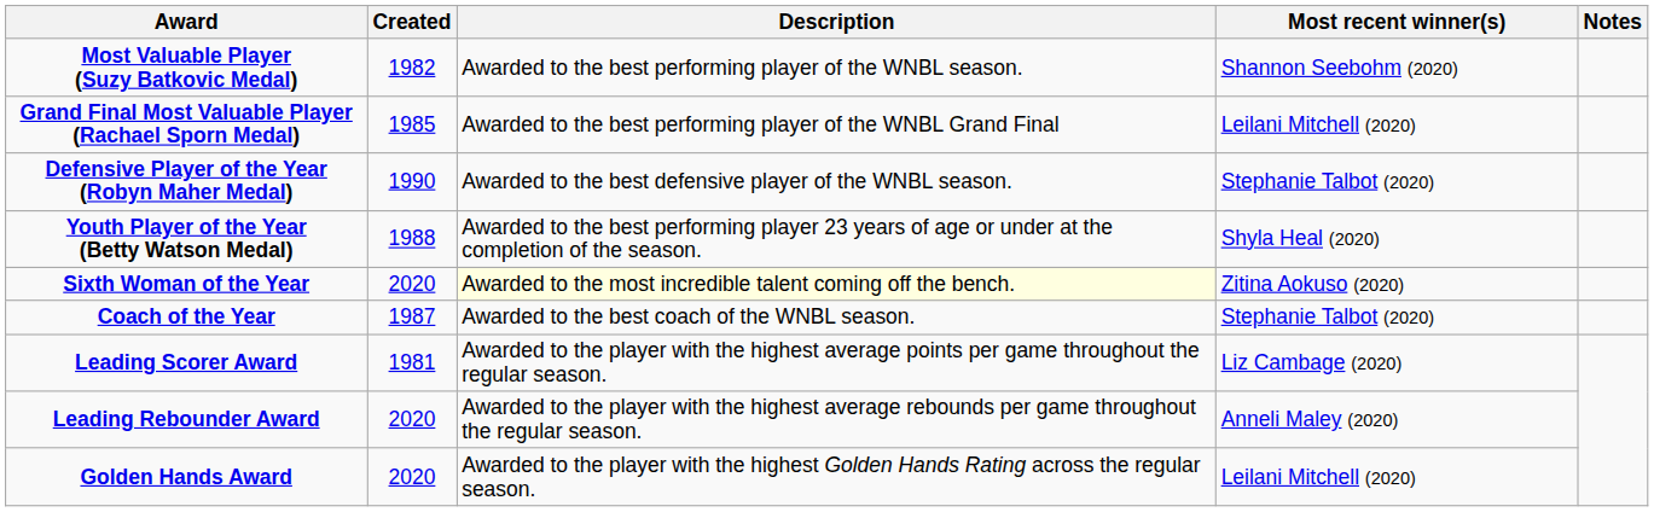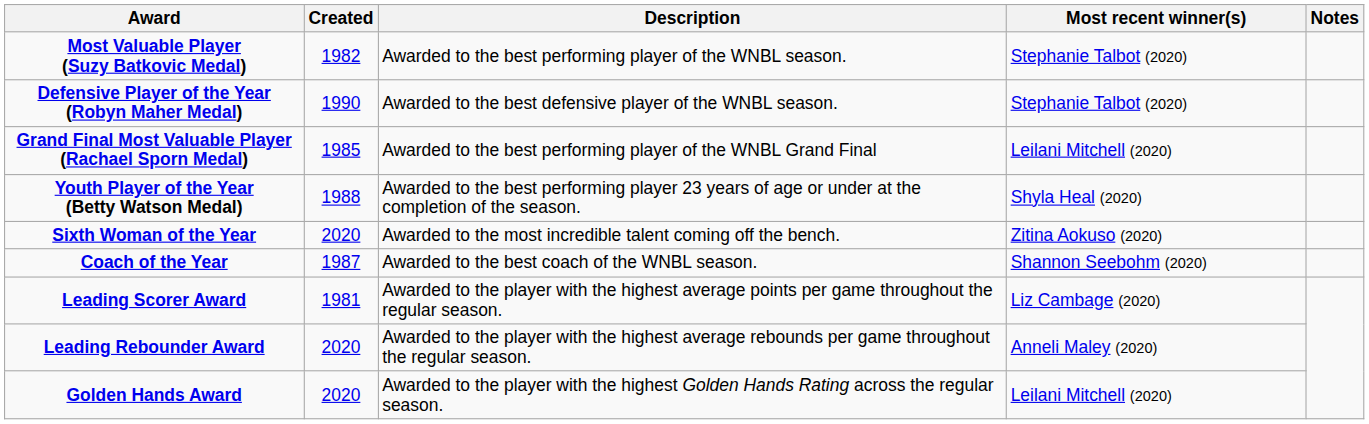Most Valuable Player (Suzy Batkovic Medal) | Most recent winner(s): Shannon Seebohm (2020) -> Stephanie Talbot (2020)
rows swapped: Grand Final Most Valuable Player (Rachael Sporn Medal) <-> Defensive Player of the Year (Robyn Maher Medal)
Sixth Woman of the Year | Description: lightyellow background -> no background
Coach of the Year | Most recent winner(s): Stephanie Talbot (2020) -> Shannon Seebohm (2020)
